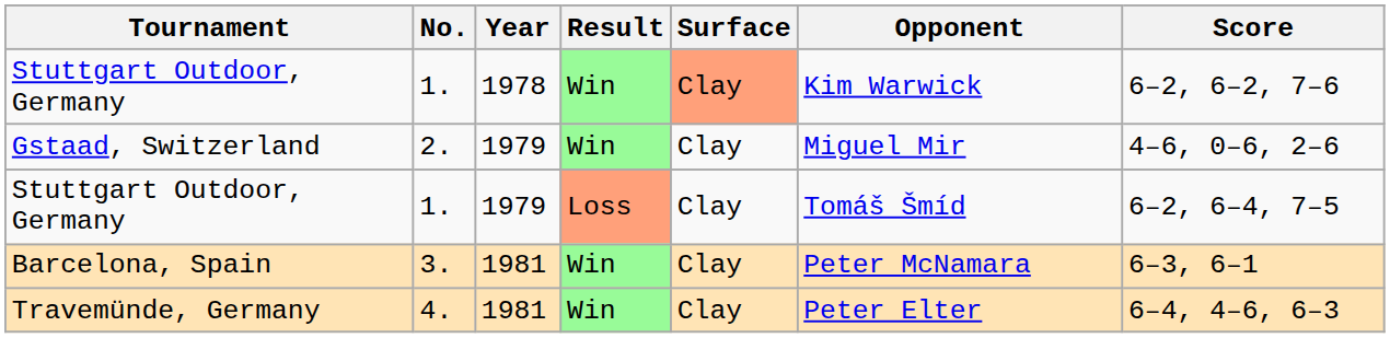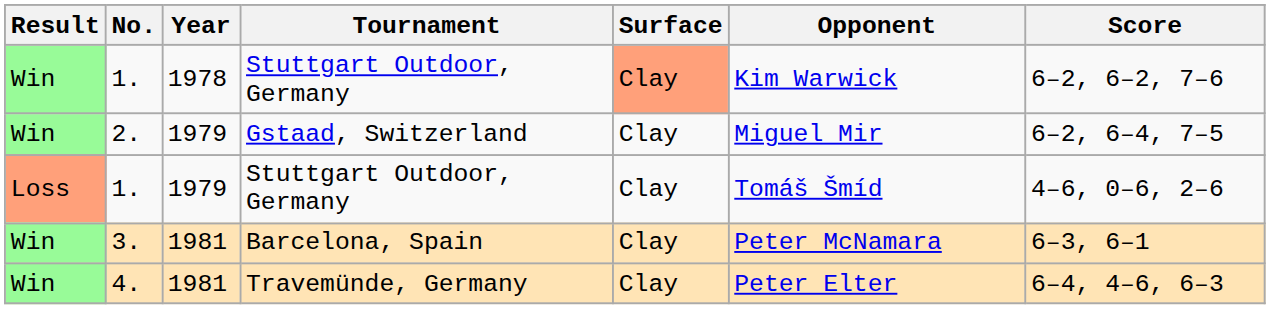columns swapped: Result <-> Tournament
2. | Score: 4–6, 0–6, 2–6 -> 6–2, 6–4, 7–5
1. / 1979 | Score: 6–2, 6–4, 7–5 -> 4–6, 0–6, 2–6
